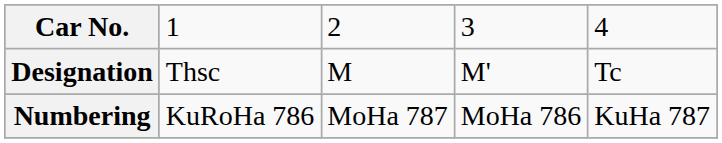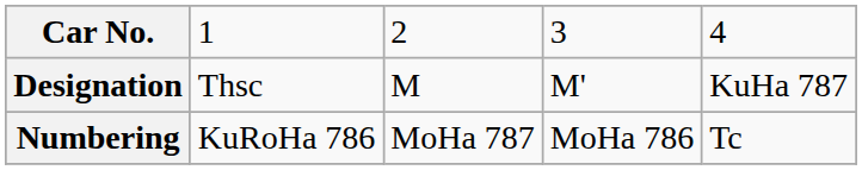Designation | column 5: Tc -> KuHa 787
Numbering | column 5: KuHa 787 -> Tc
